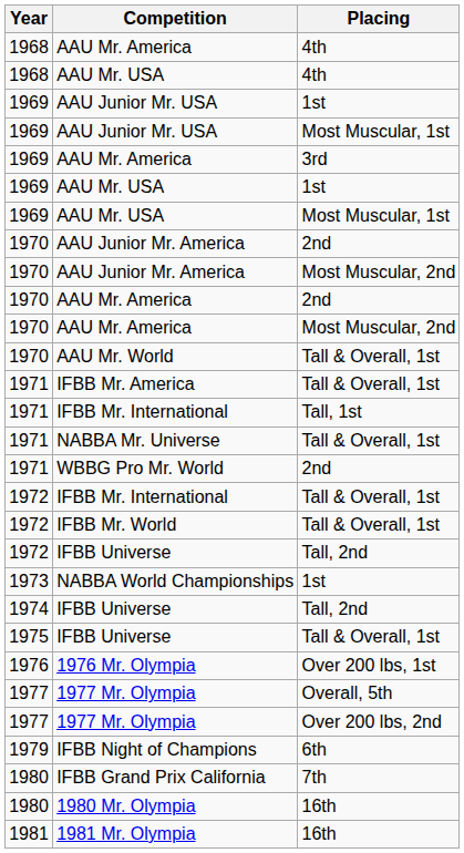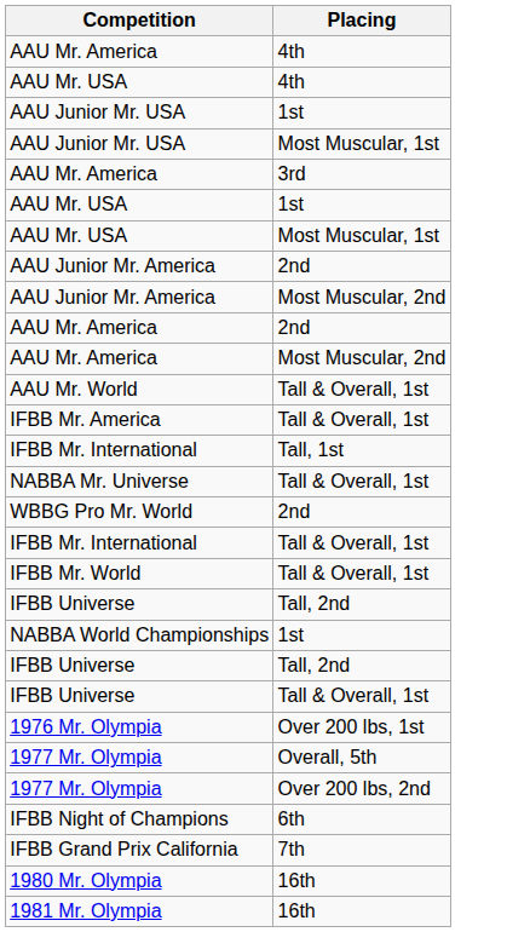- column: Year | 1968 | 1968 | 1969 | 1969 | 1969 | 1969 | 1969 | 1970 | 1970 | 1970 | 1970 | 1970 | 1971 | 1971 | 1971 | 1971 | 1972 | 1972 | 1972 | 1973 | 1974 | 1975 | 1976 | 1977 | 1977 | 1979 | 1980 | 1980 | 1981
